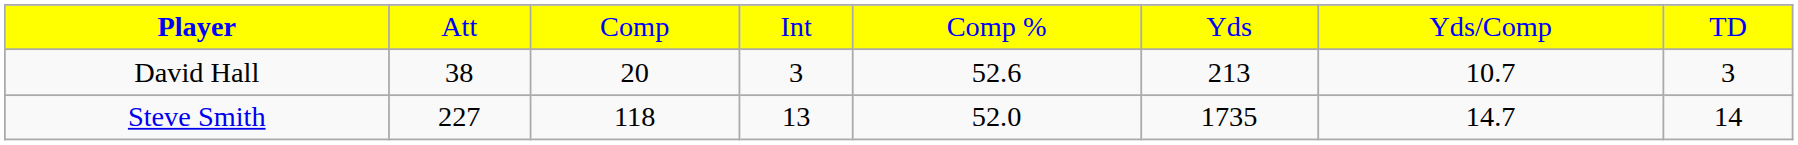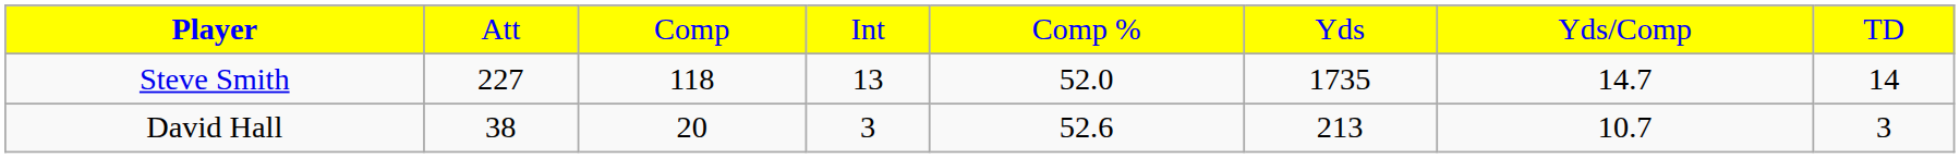rows swapped: Steve Smith <-> David Hall
